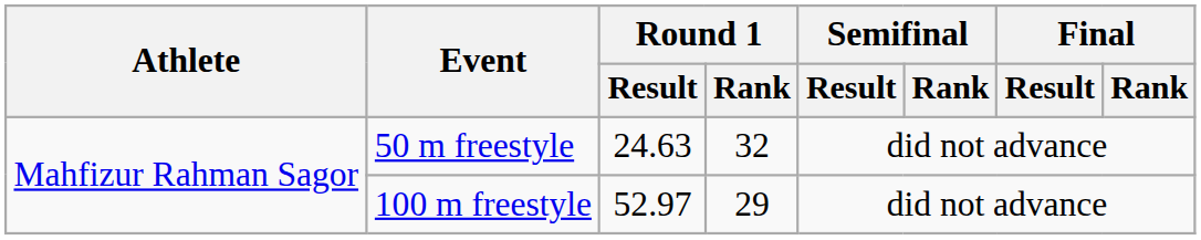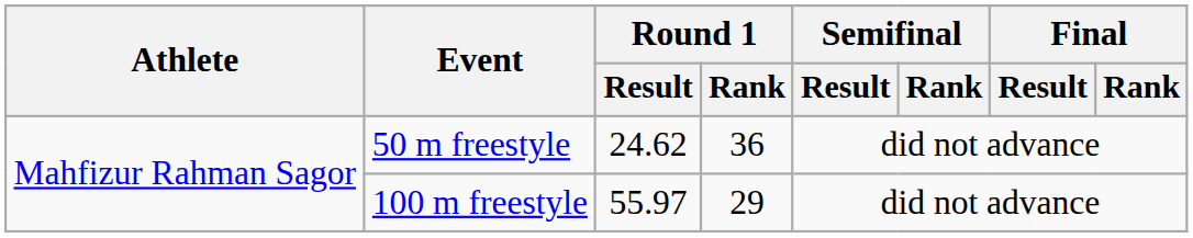50 m freestyle | Round 1 / Result: 24.63 -> 24.62
50 m freestyle | Round 1 / Rank: 32 -> 36
100 m freestyle | Round 1 / Result: 52.97 -> 55.97
